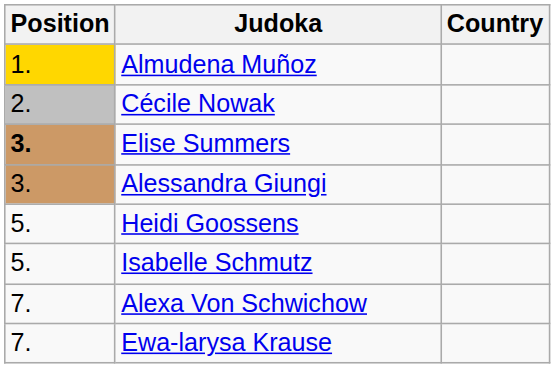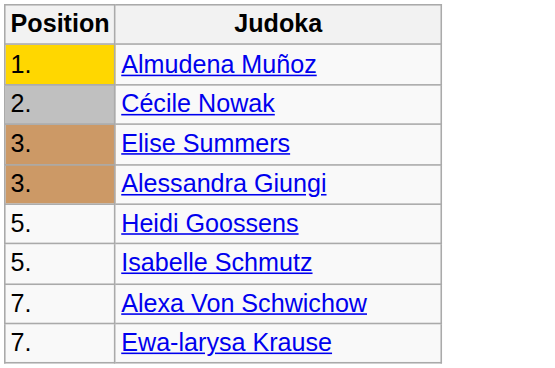- column: Country
Elise Summers | Position: bold -> normal
